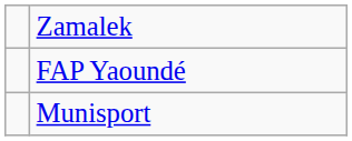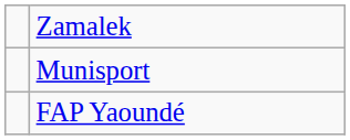rows swapped: FAP Yaoundé <-> Munisport
